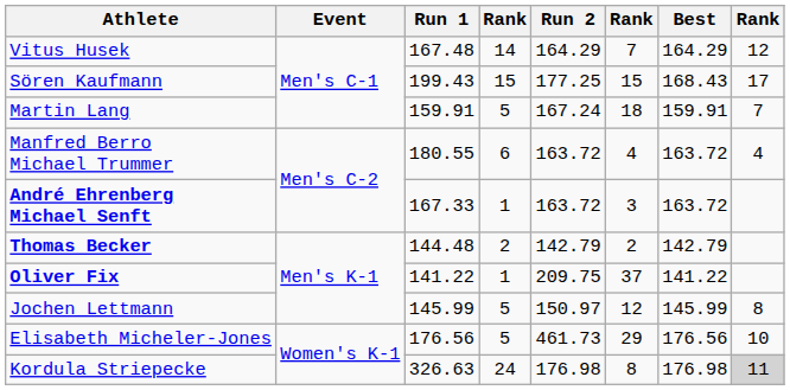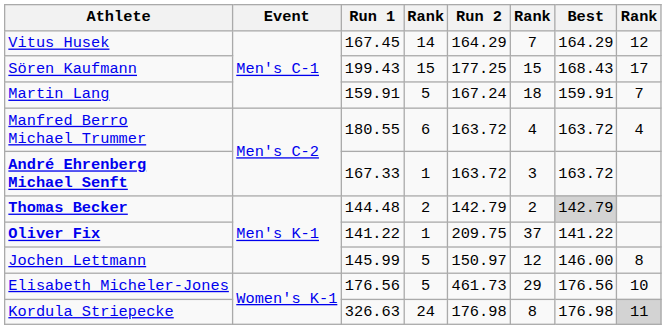Vitus Husek | Run 1: 167.48 -> 167.45
Thomas Becker | Best: no background -> lightgrey background
Jochen Lettmann | Best: 145.99 -> 146.00
